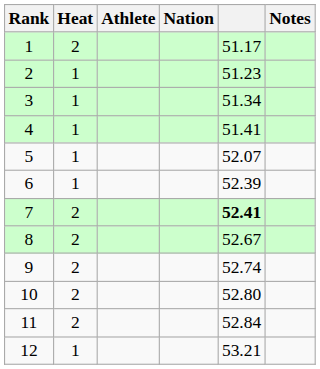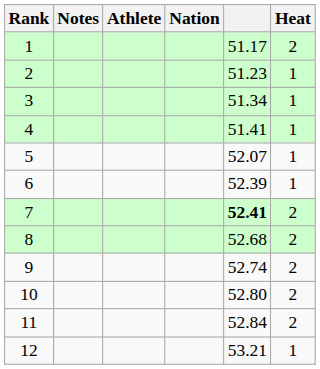columns swapped: Heat <-> Notes
8 | column 5: 52.67 -> 52.68
